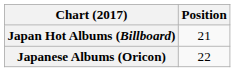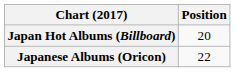Japan Hot Albums (Billboard) | Position: 21 -> 20
